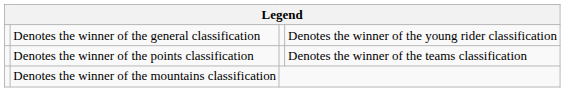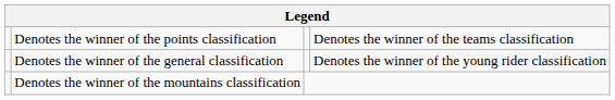rows swapped: Denotes the winner of the general classification <-> Denotes the winner of the points classification
